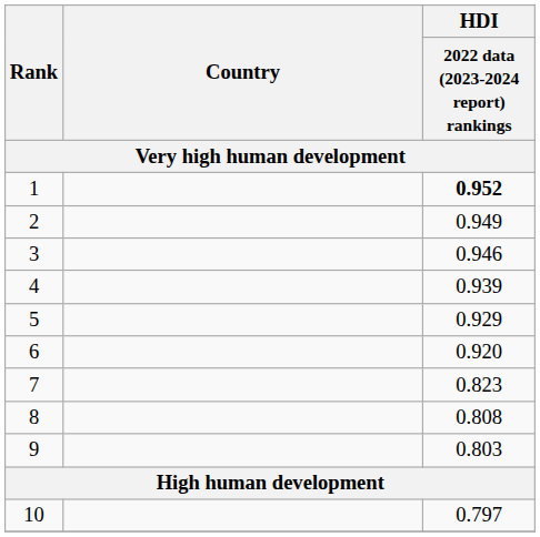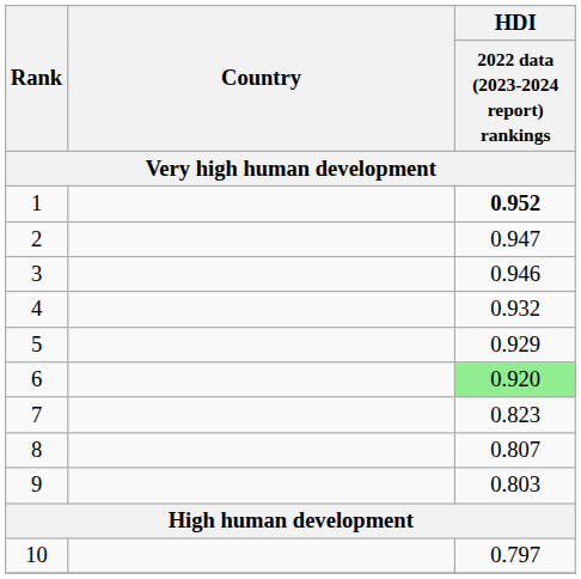2 | HDI / 2022 data (2023-2024 report) rankings: 0.949 -> 0.947
4 | HDI / 2022 data (2023-2024 report) rankings: 0.939 -> 0.932
6 | HDI / 2022 data (2023-2024 report) rankings: no background -> lightgreen background
8 | HDI / 2022 data (2023-2024 report) rankings: 0.808 -> 0.807
